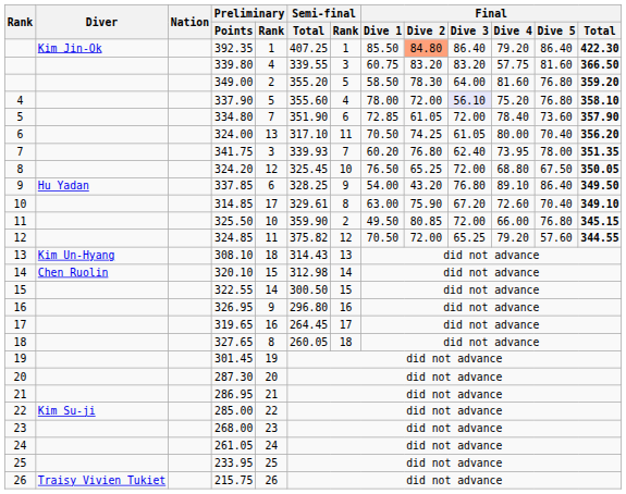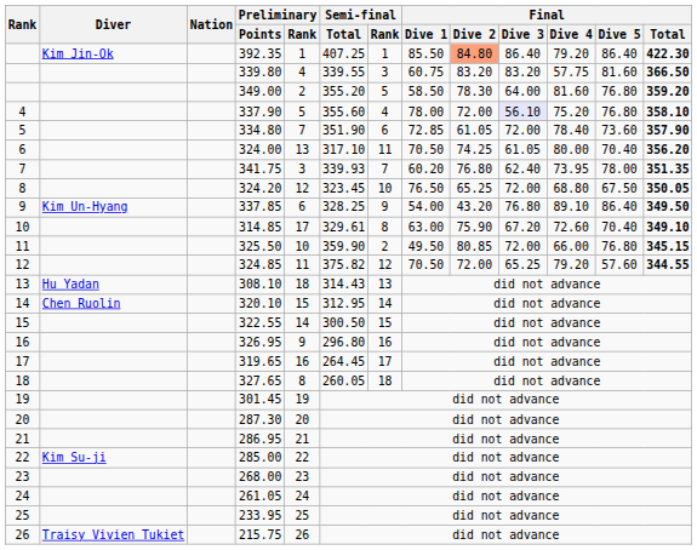324.20 | Semi-final / Total: 325.45 -> 323.45
337.85 | Diver: Hu Yadan -> Kim Un-Hyang
308.10 | Diver: Kim Un-Hyang -> Hu Yadan
320.10 | Semi-final / Total: 312.98 -> 312.95
